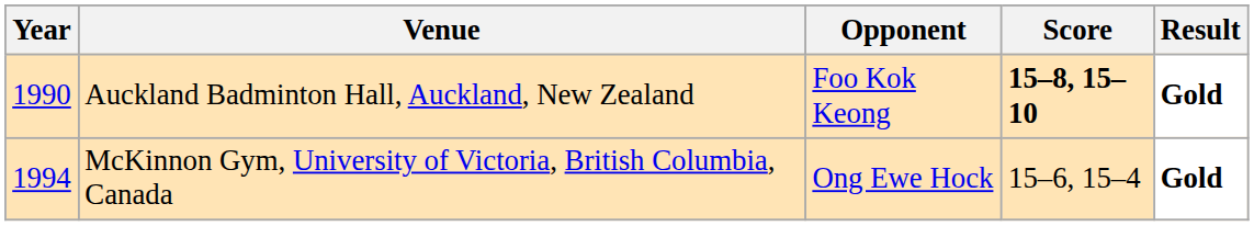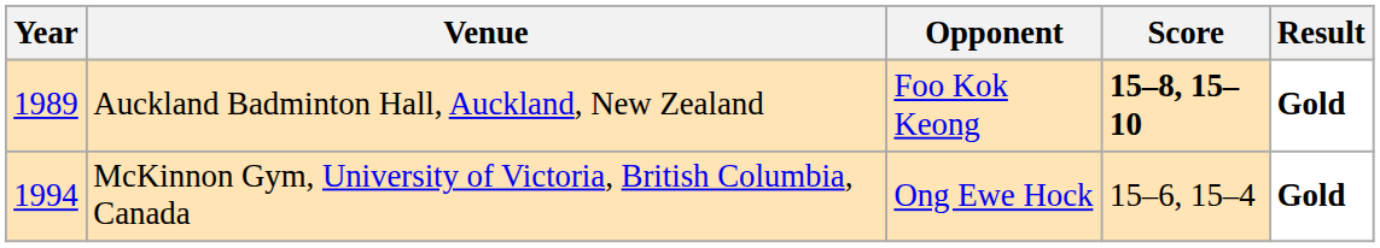Auckland Badminton Hall, Auckland, New Zealand | Year: 1990 -> 1989
